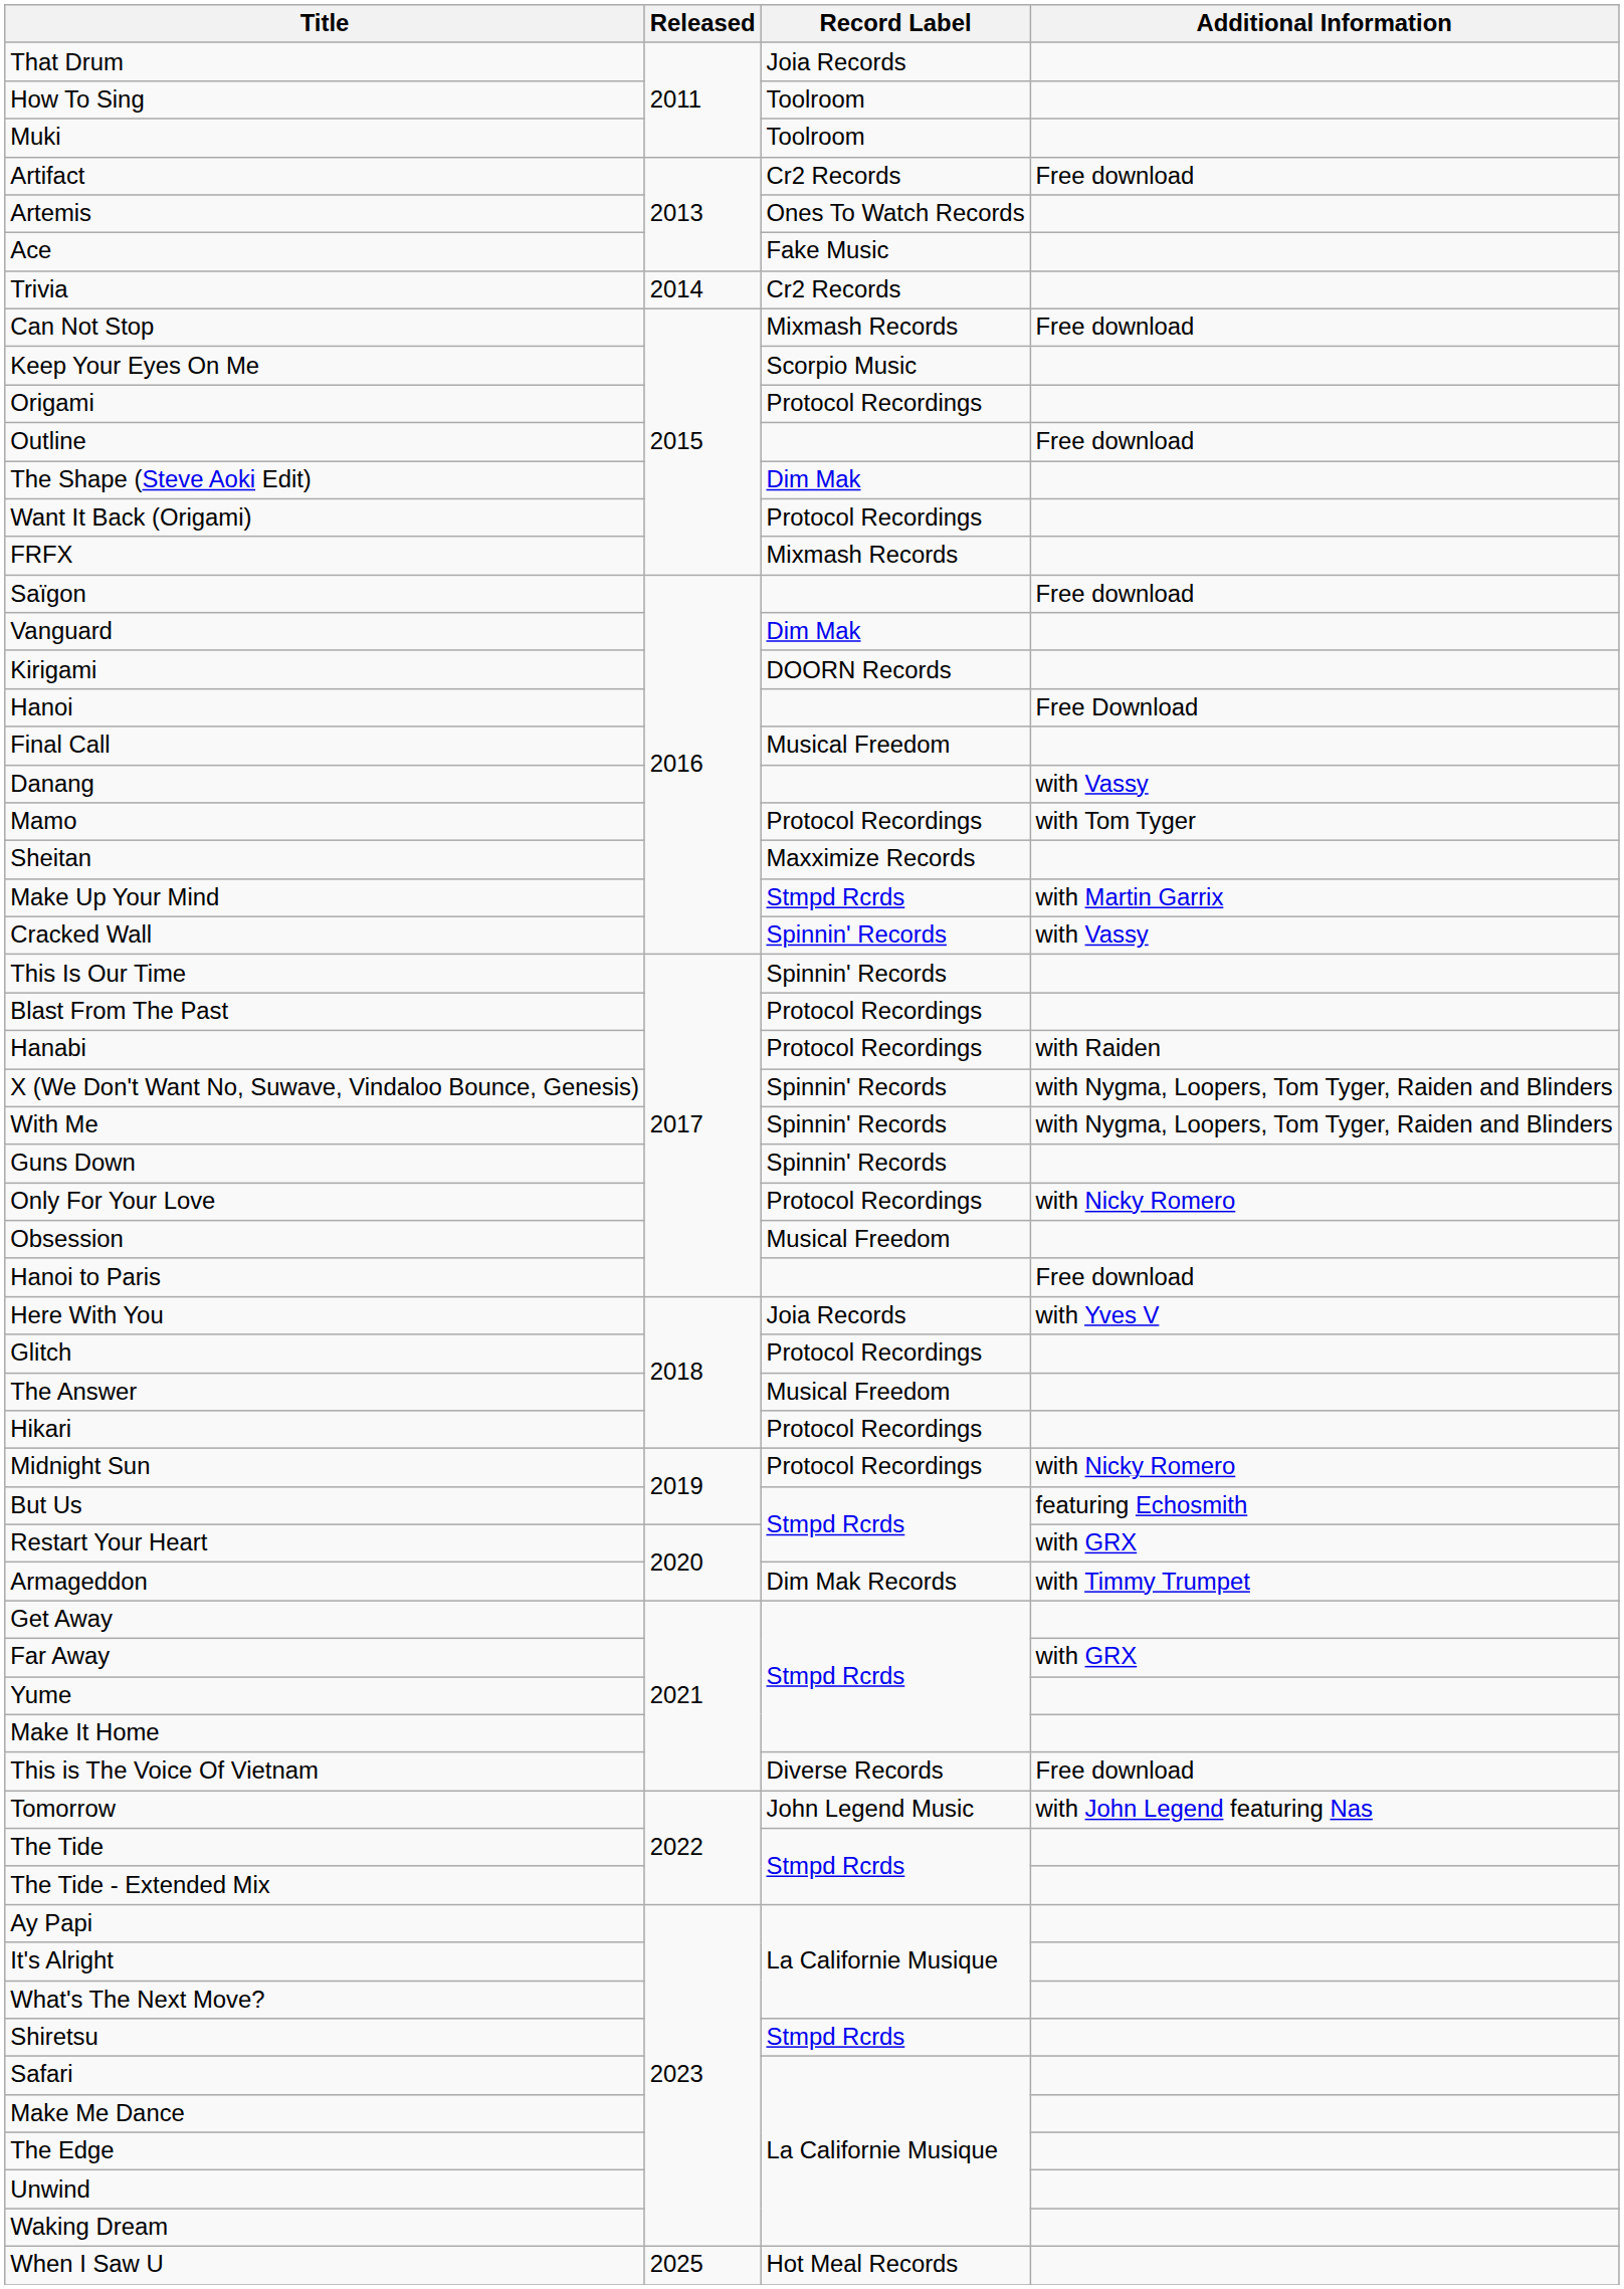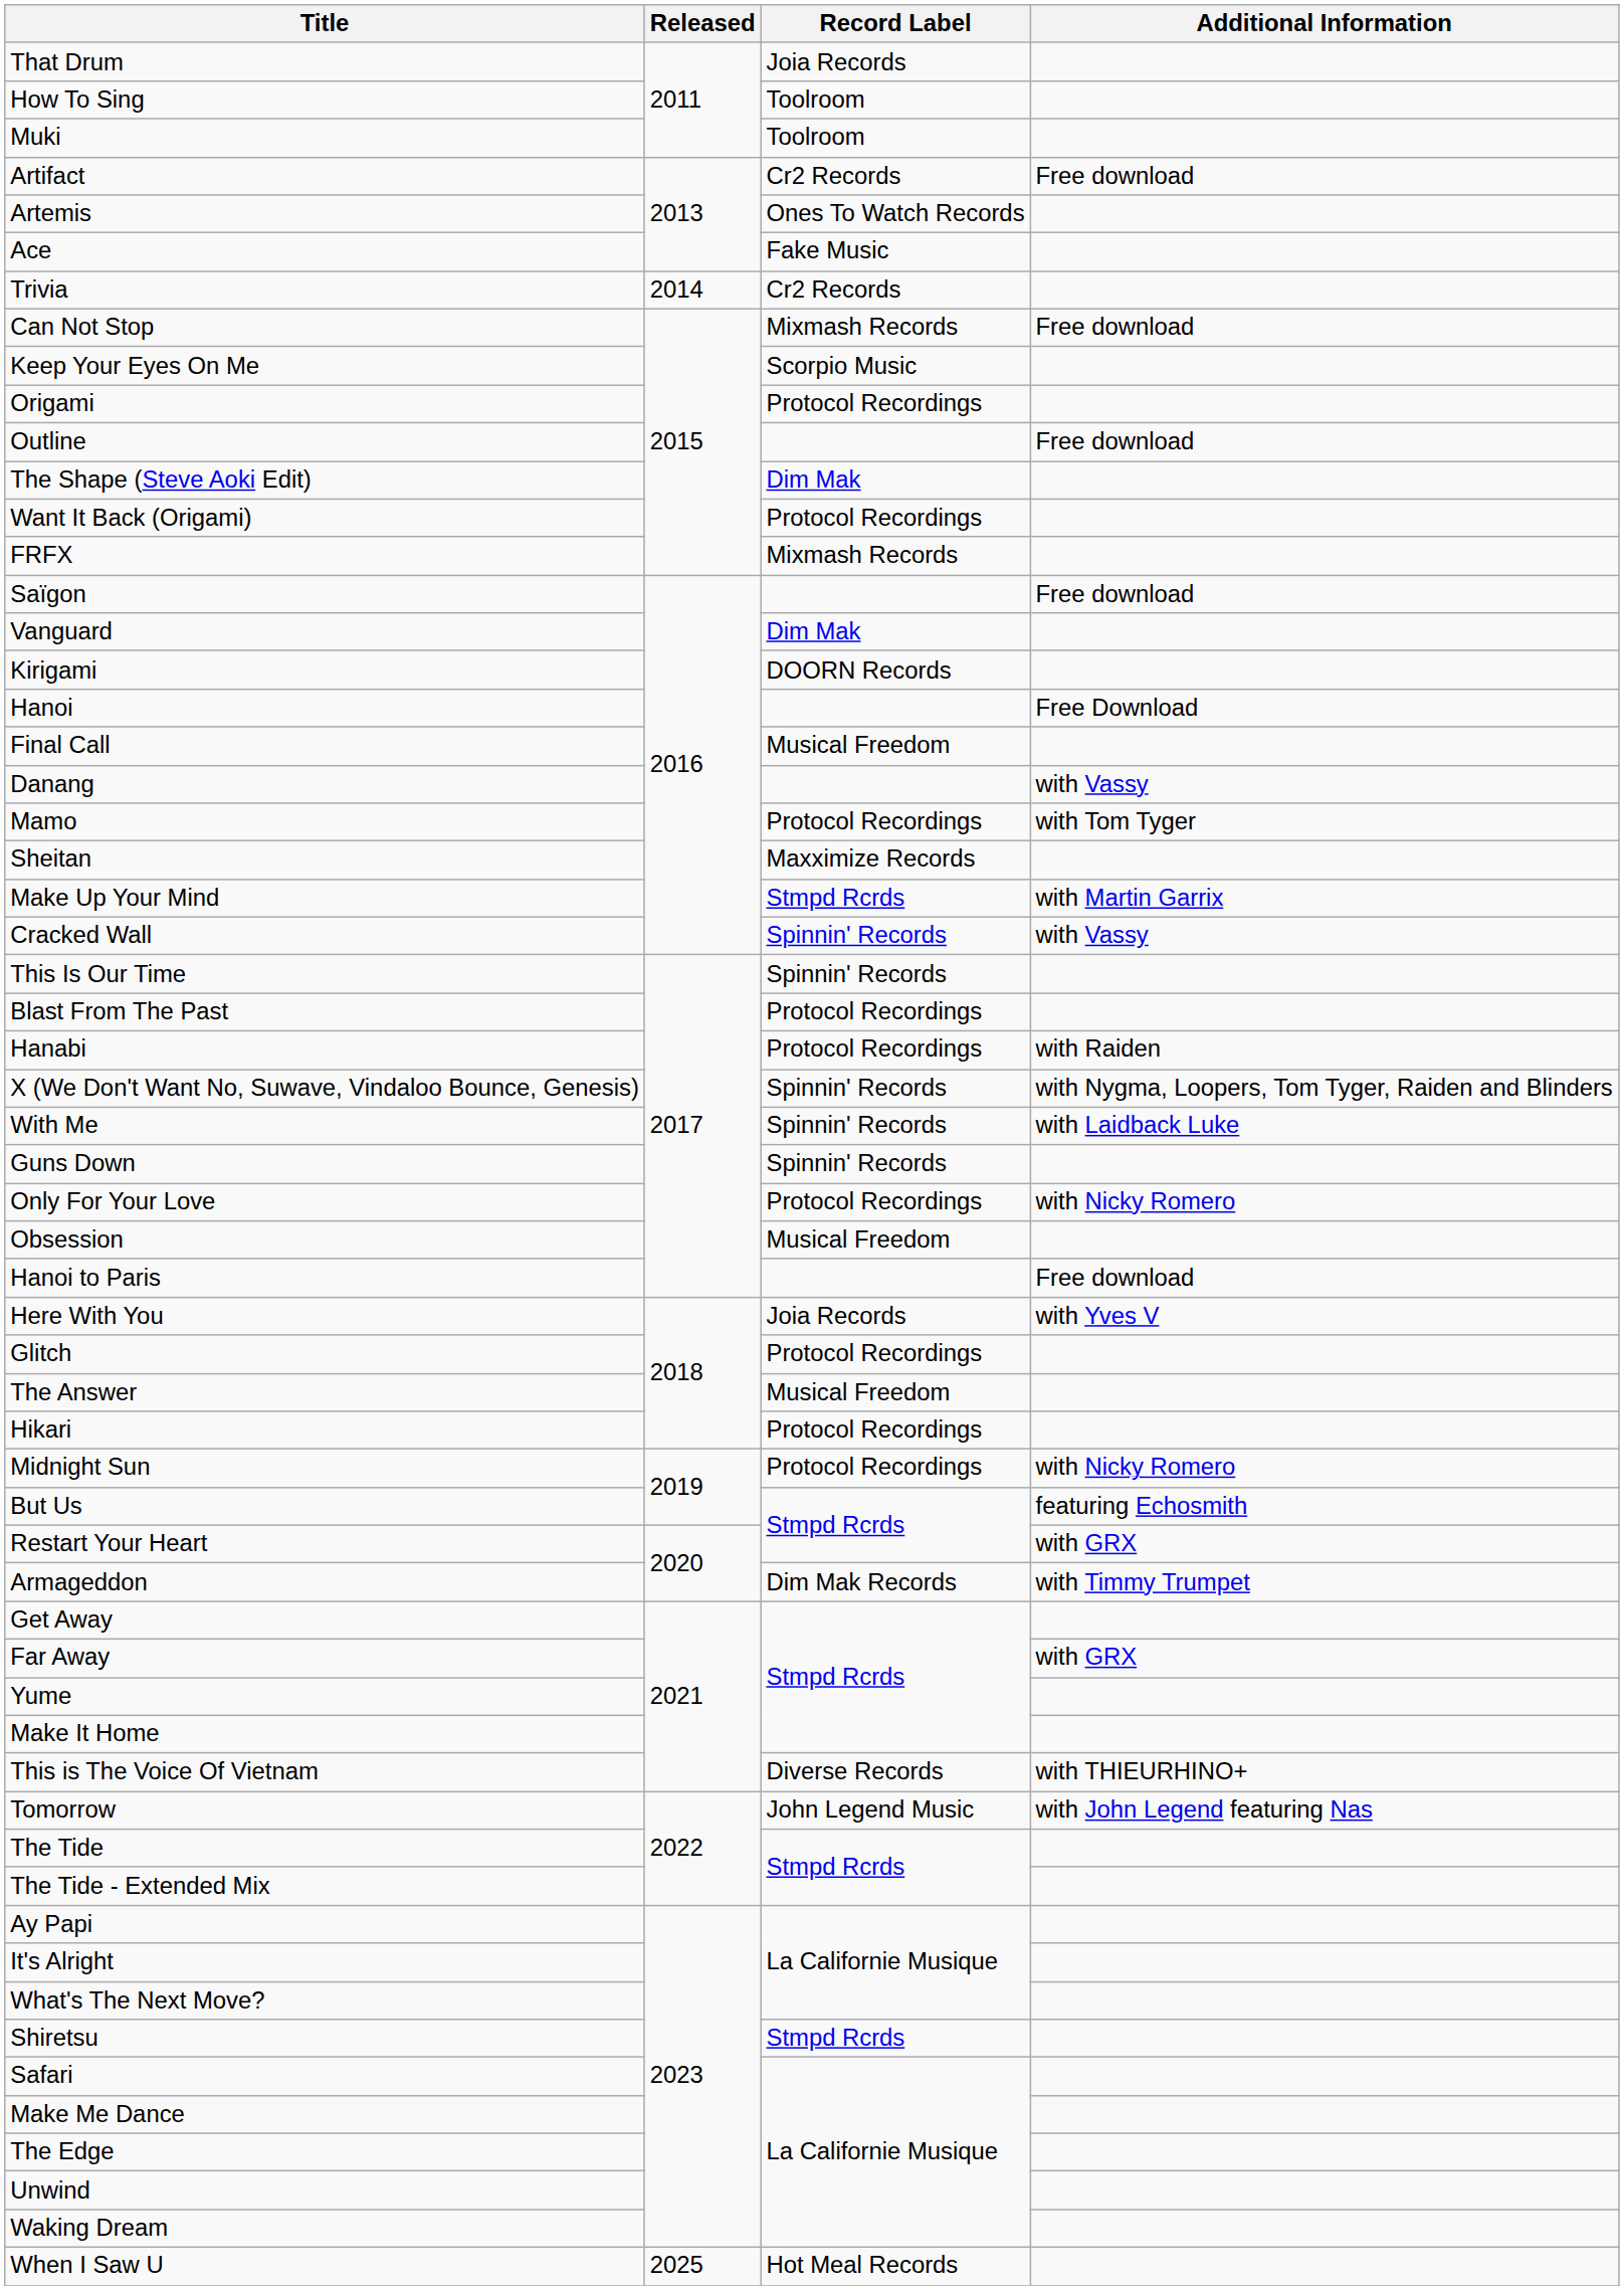With Me | Additional Information: with Nygma, Loopers, Tom Tyger, Raiden and Blinders -> with Laidback Luke
This is The Voice Of Vietnam | Additional Information: Free download -> with THIEURHINO+
